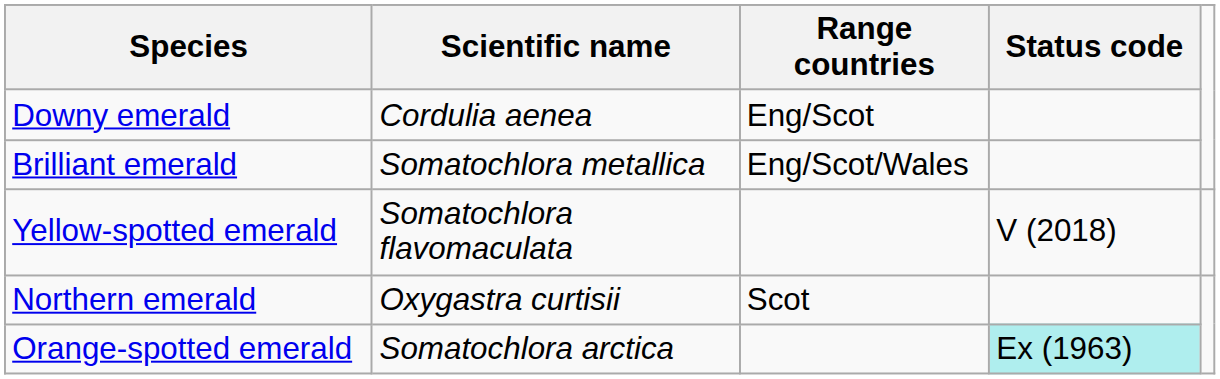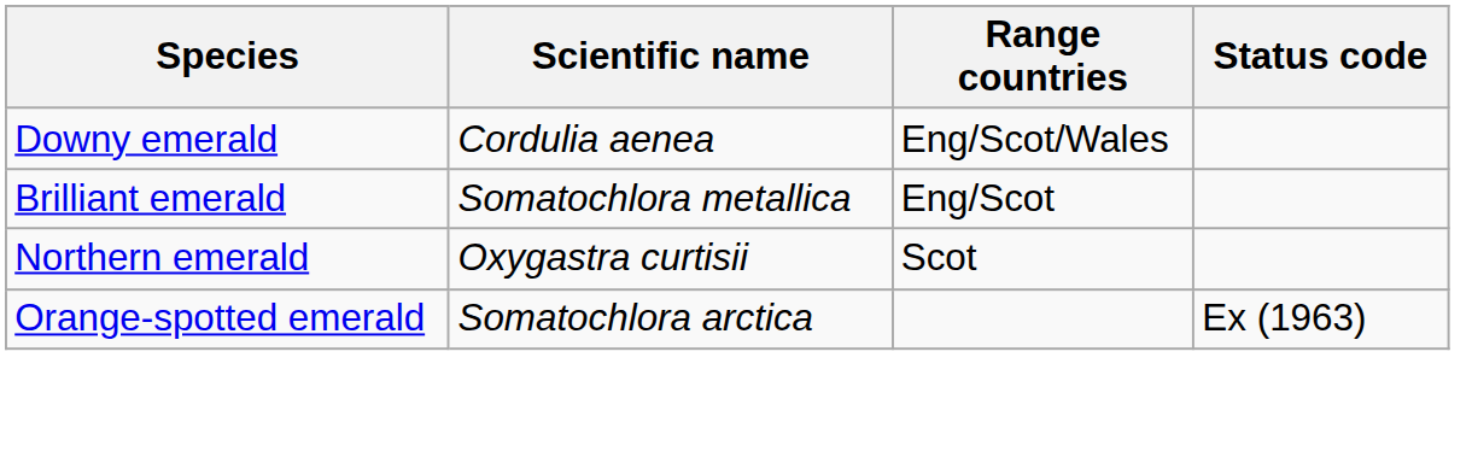Downy emerald | Range countries: Eng/Scot -> Eng/Scot/Wales
Brilliant emerald | Range countries: Eng/Scot/Wales -> Eng/Scot
- row: Yellow-spotted emerald | Somatochlora flavomaculata | V (2018)
Orange-spotted emerald | Status code: paleturquoise background -> no background
